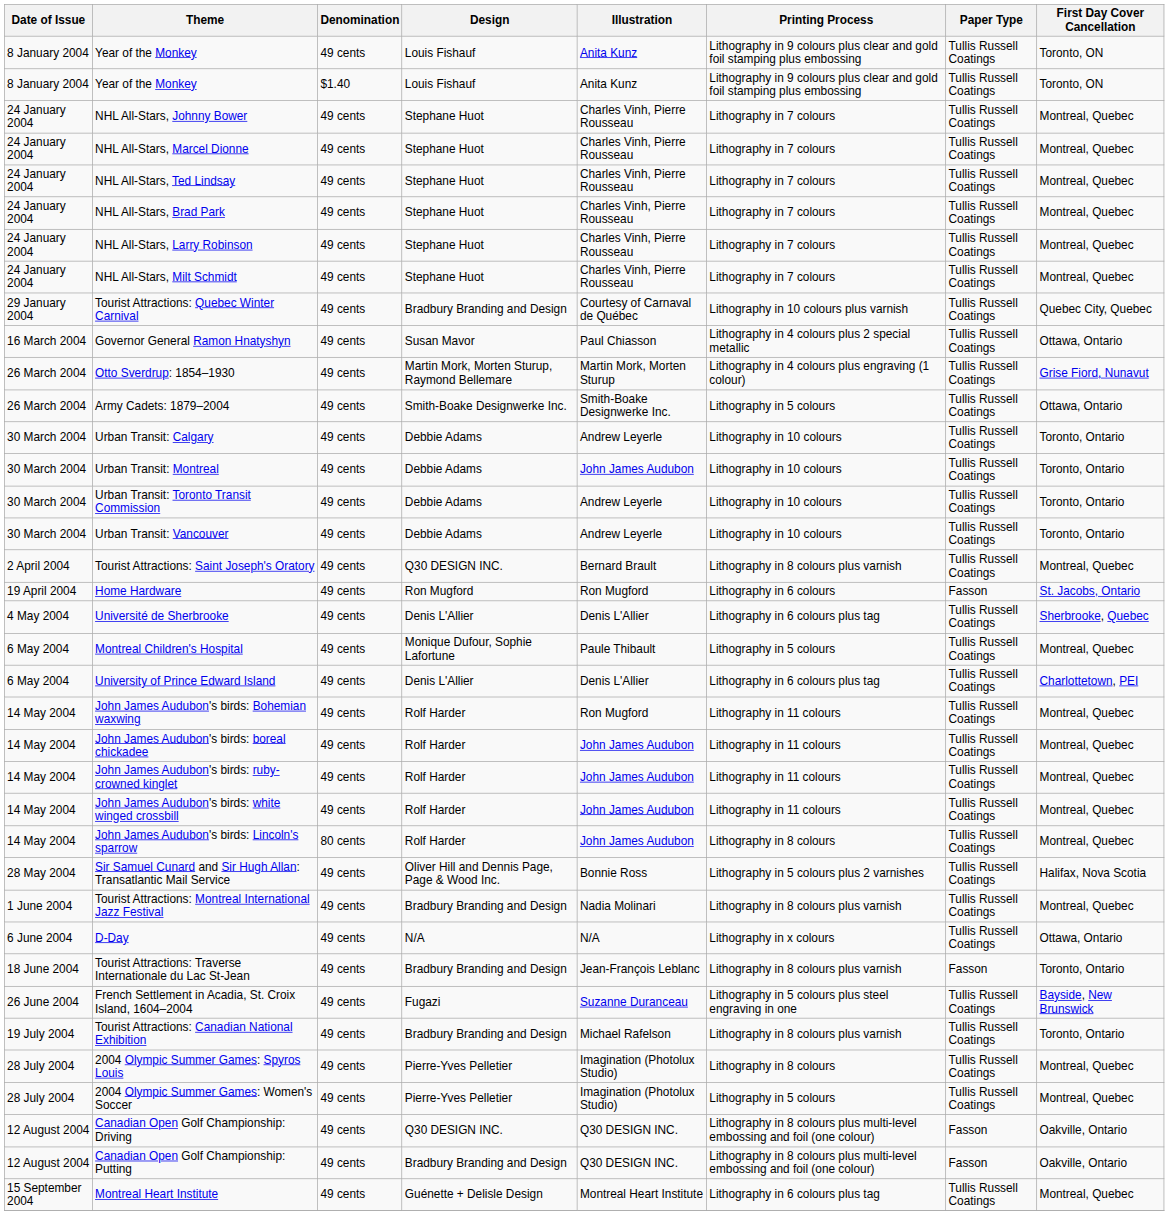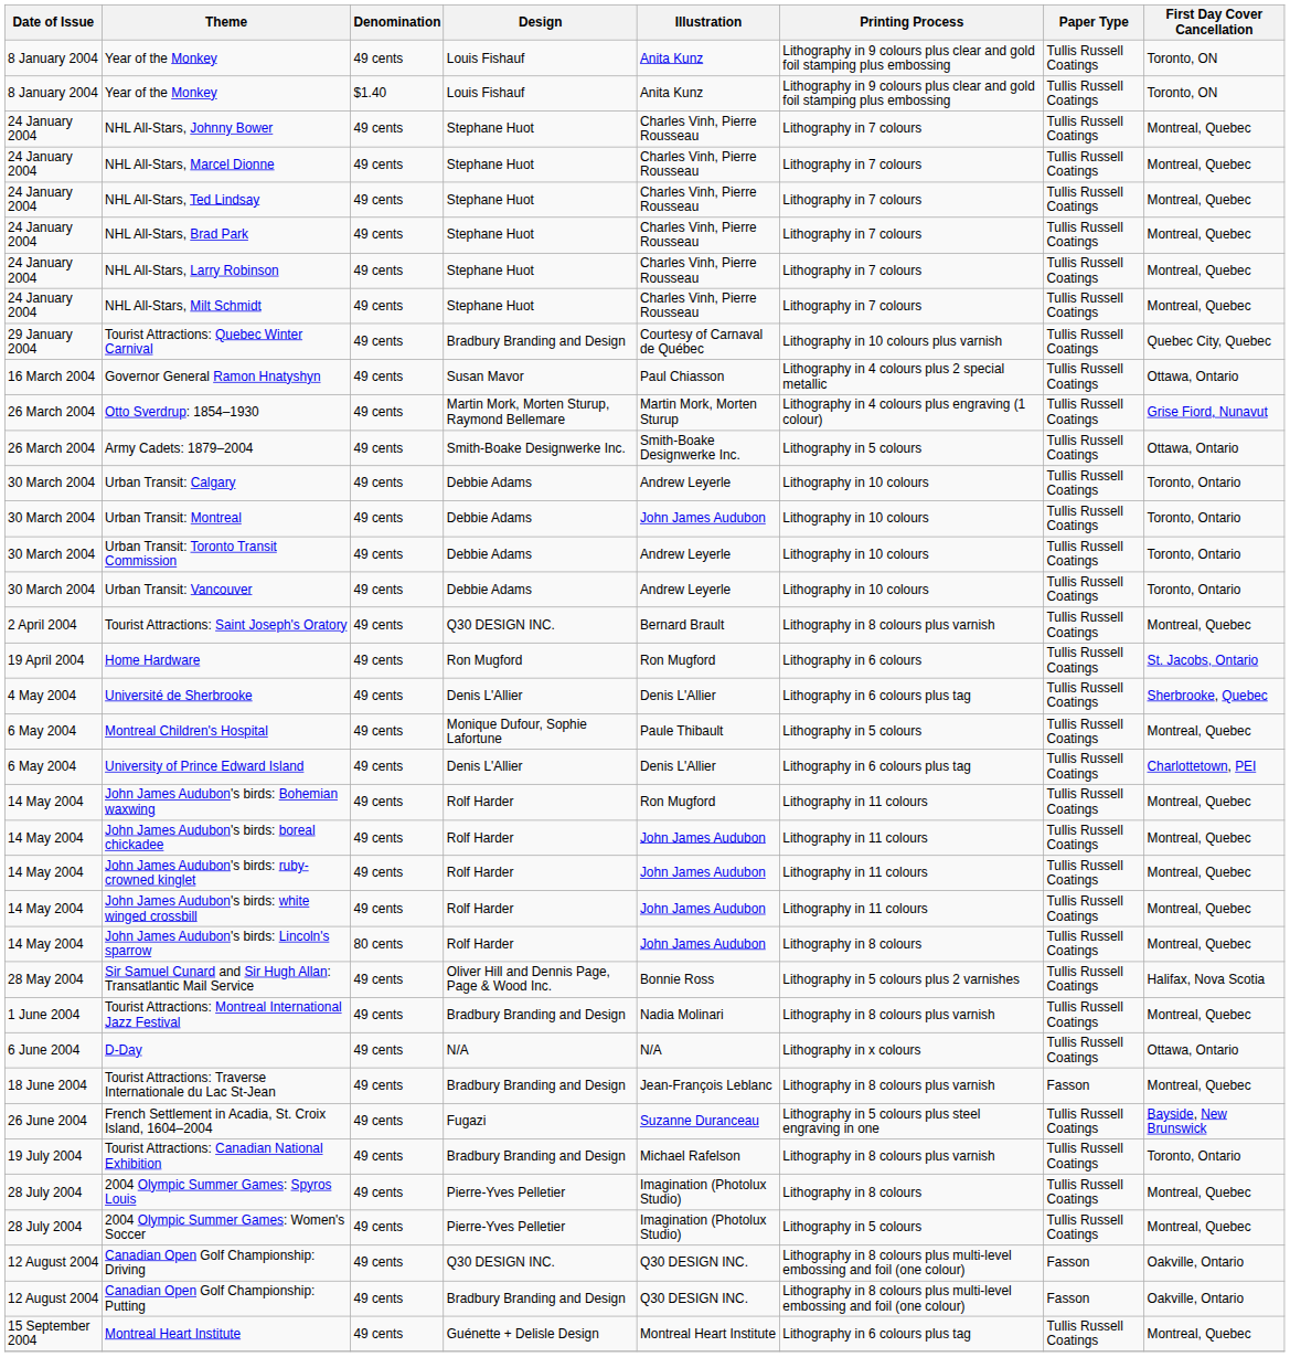Home Hardware | Paper Type: Fasson -> Tullis Russell Coatings
Tourist Attractions: Traverse Internationale du Lac St-Jean | First Day Cover Cancellation: Toronto, Ontario -> Montreal, Quebec
